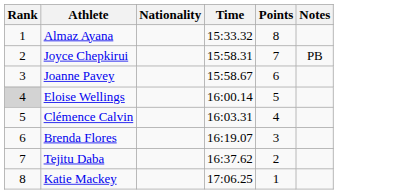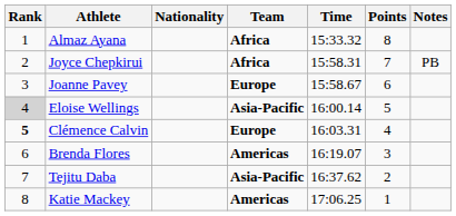+ column: Team | Africa | Africa | Europe | Asia-Pacific | Europe | Americas | Asia-Pacific | Americas
Clémence Calvin | Rank: normal -> bold
